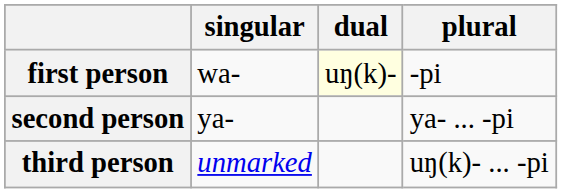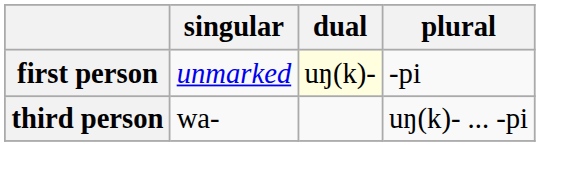first person | singular: wa- -> unmarked
- row: second person | ya- | ya- ... -pi
third person | singular: unmarked -> wa-
